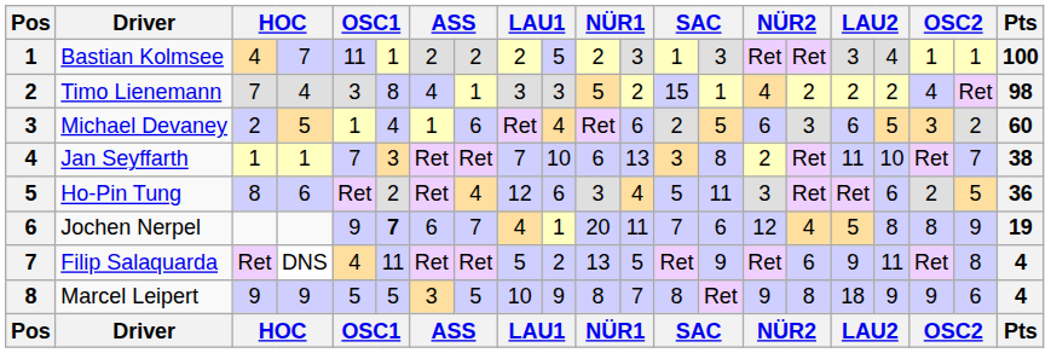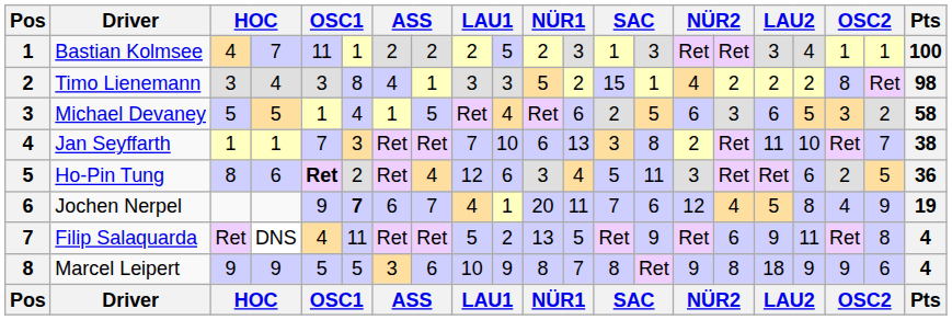Timo Lienemann | column 3: 7 -> 3
Timo Lienemann | column 19: 4 -> 8
Michael Devaney | column 3: 2 -> 5
Michael Devaney | column 8: 6 -> 5
Michael Devaney | Pts: 60 -> 58
Ho-Pin Tung | column 5: normal -> bold
Jochen Nerpel | column 19: 8 -> 4
Marcel Leipert | column 8: 5 -> 6
